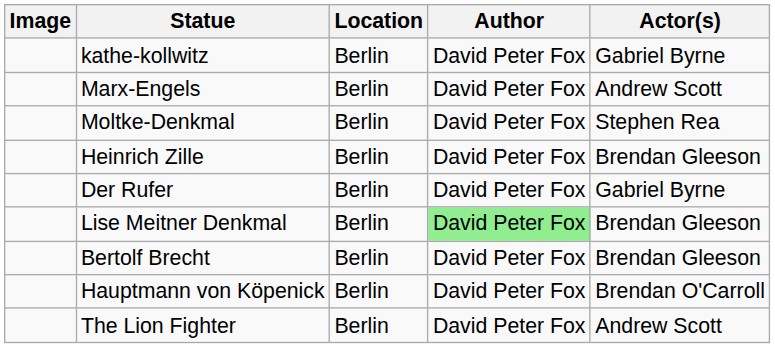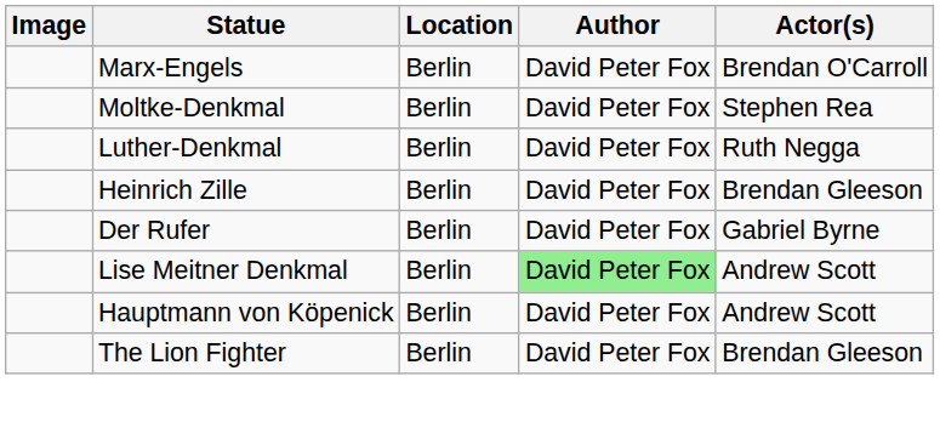- row: kathe-kollwitz | Berlin | David Peter Fox | Gabriel Byrne
Marx-Engels | Actor(s): Andrew Scott -> Brendan O'Carroll
+ row: Luther-Denkmal | Berlin | David Peter Fox | Ruth Negga
Lise Meitner Denkmal | Actor(s): Brendan Gleeson -> Andrew Scott
- row: Bertolf Brecht | Berlin | David Peter Fox | Brendan Gleeson
Hauptmann von Köpenick | Actor(s): Brendan O'Carroll -> Andrew Scott
The Lion Fighter | Actor(s): Andrew Scott -> Brendan Gleeson
